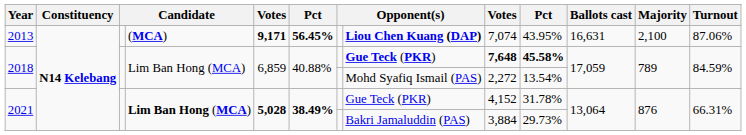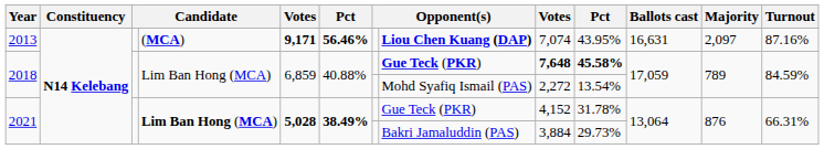2013 | column 6: 56.45% -> 56.46%
2013 | Majority: 2,100 -> 2,097
2013 | Turnout: 87.06% -> 87.16%
